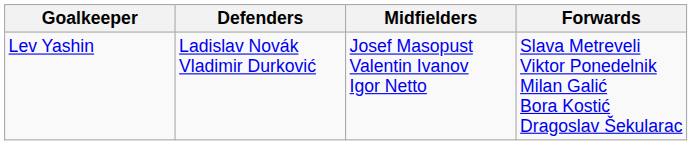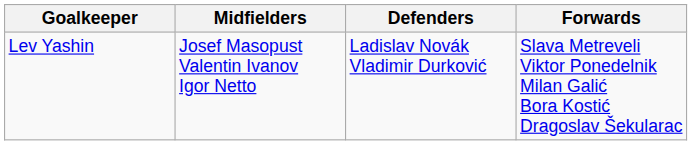columns swapped: Defenders <-> Midfielders
